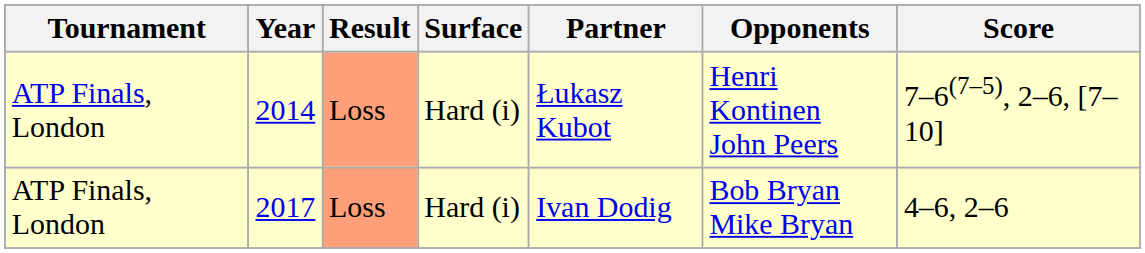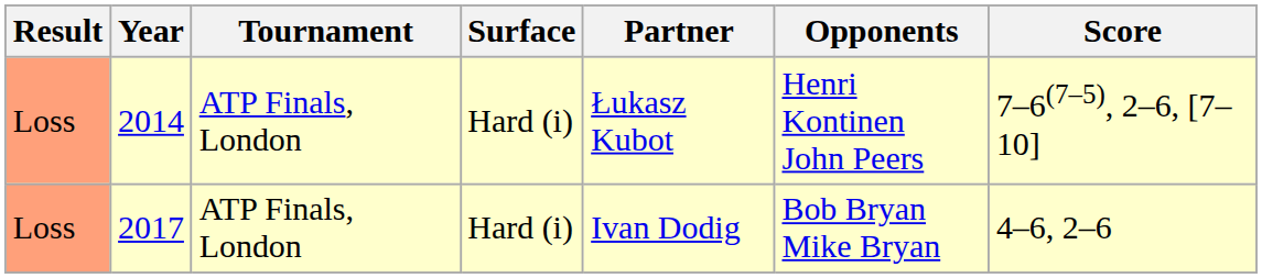columns swapped: Result <-> Tournament
